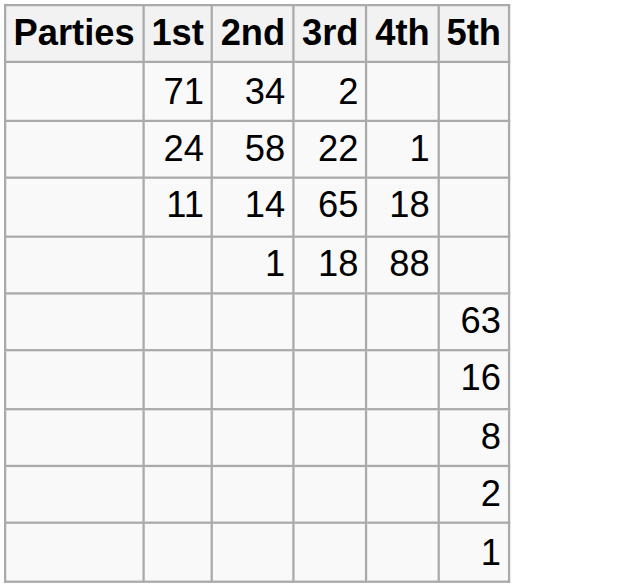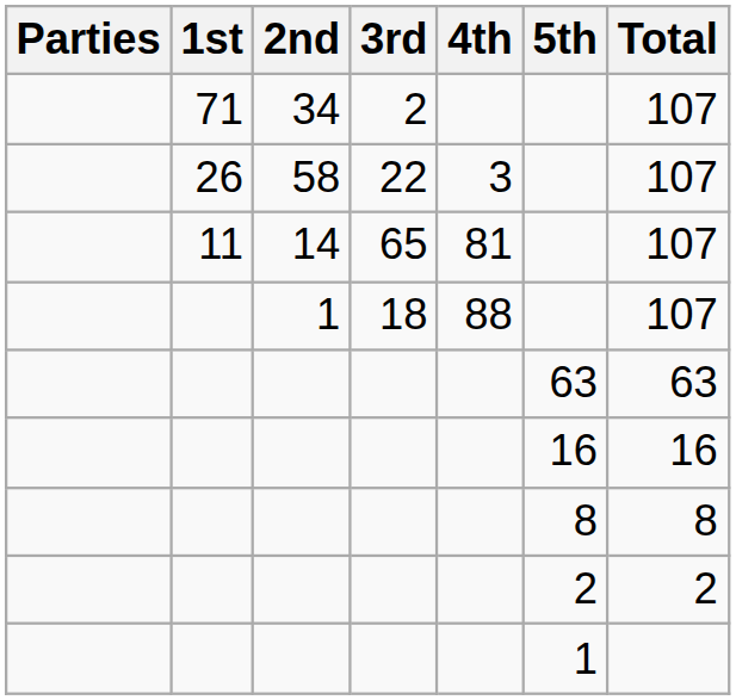+ column: Total | 107 | 107 | 107 | 107 | 63 | 16 | 8 | 2
58 | 1st: 24 -> 26
58 | 4th: 1 -> 3
14 | 4th: 18 -> 81
